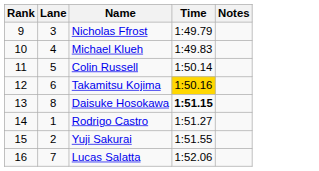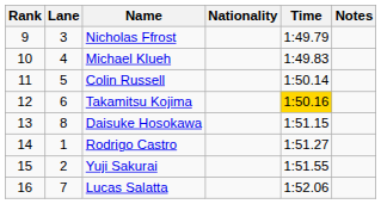+ column: Nationality
Daisuke Hosokawa | Time: bold -> normal
